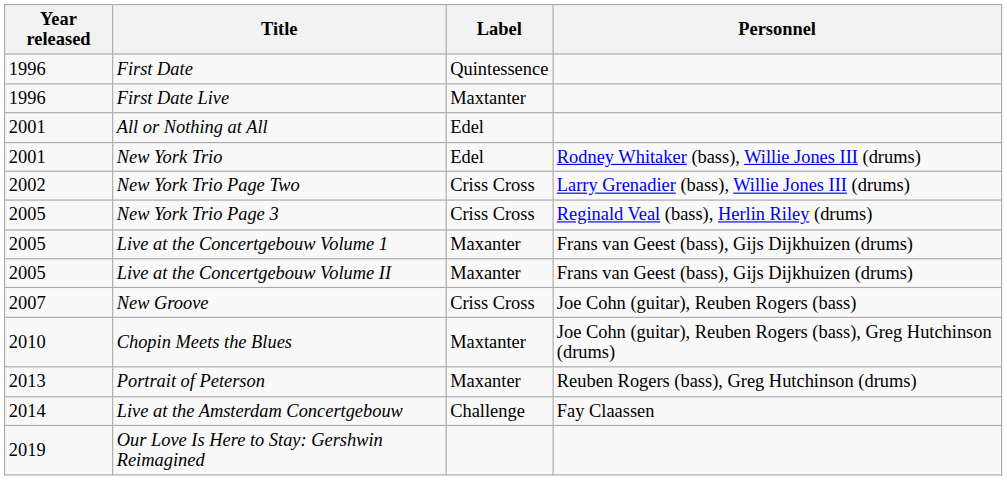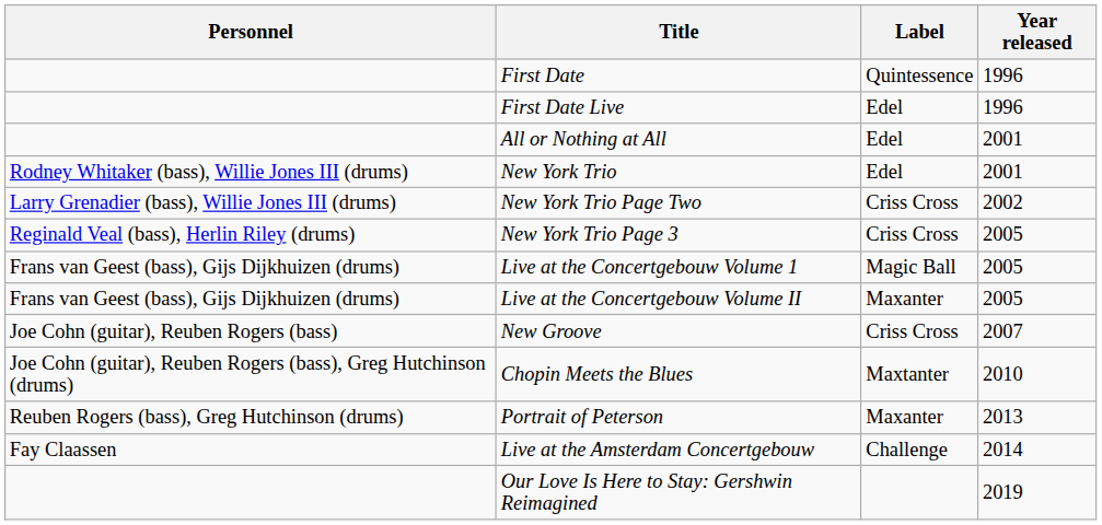columns swapped: Year released <-> Personnel
First Date Live | Label: Maxtanter -> Edel
Live at the Concertgebouw Volume 1 | Label: Maxanter -> Magic Ball
